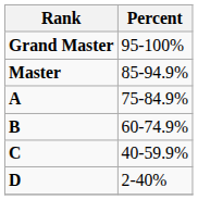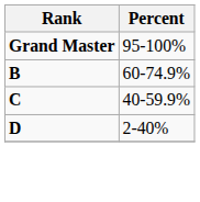- row: Master | 85-94.9%
- row: A | 75-84.9%
